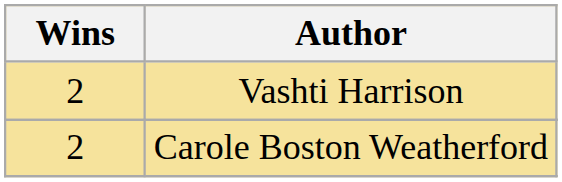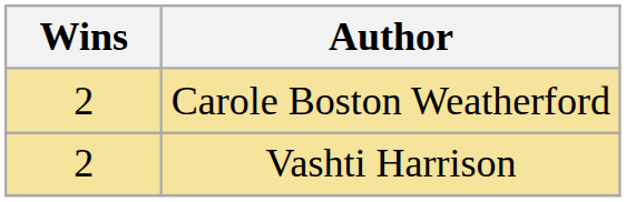rows swapped: Carole Boston Weatherford <-> Vashti Harrison
